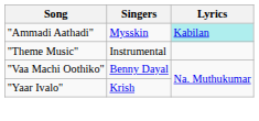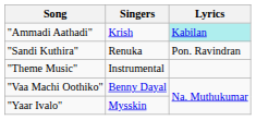"Ammadi Aathadi" | Singers: Mysskin -> Krish
+ row: "Sandi Kuthira" | Renuka | Pon. Ravindran
"Yaar Ivalo" | Singers: Krish -> Mysskin
